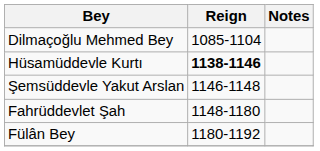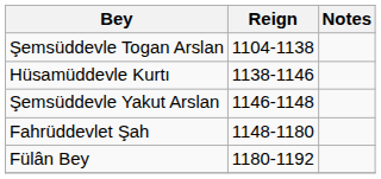- row: Dilmaçoğlu Mehmed Bey | 1085-1104
+ row: Şemsüddevle Togan Arslan | 1104-1138
Hüsamüddevle Kurtı | Reign: bold -> normal
